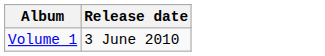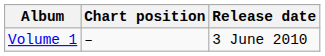+ column: Chart position | –
